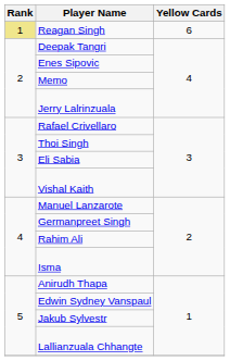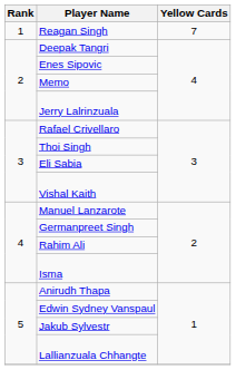Reagan Singh | Rank: khaki background -> no background
Reagan Singh | Yellow Cards: 6 -> 7
